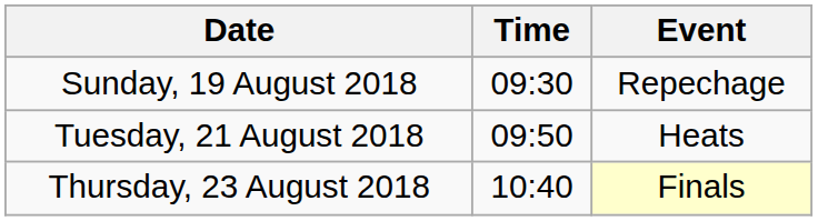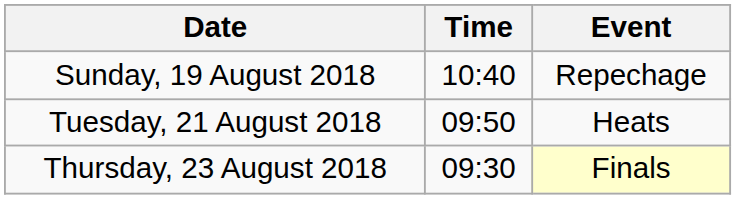Sunday, 19 August 2018 | Time: 09:30 -> 10:40
Thursday, 23 August 2018 | Time: 10:40 -> 09:30
